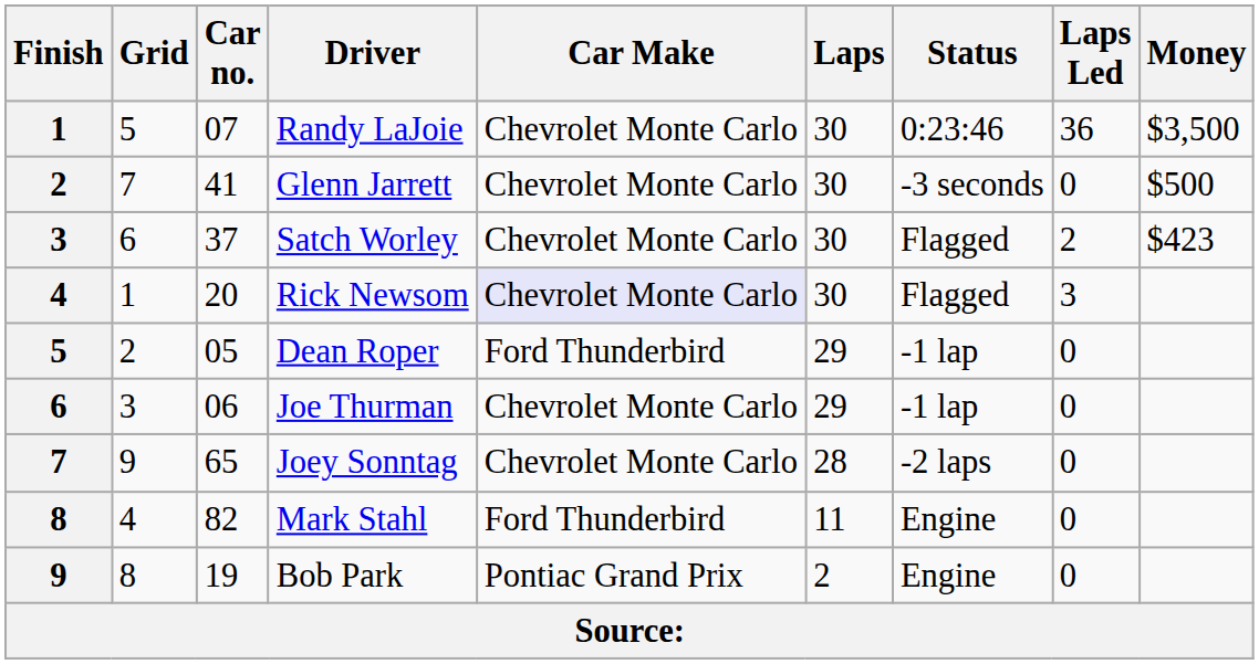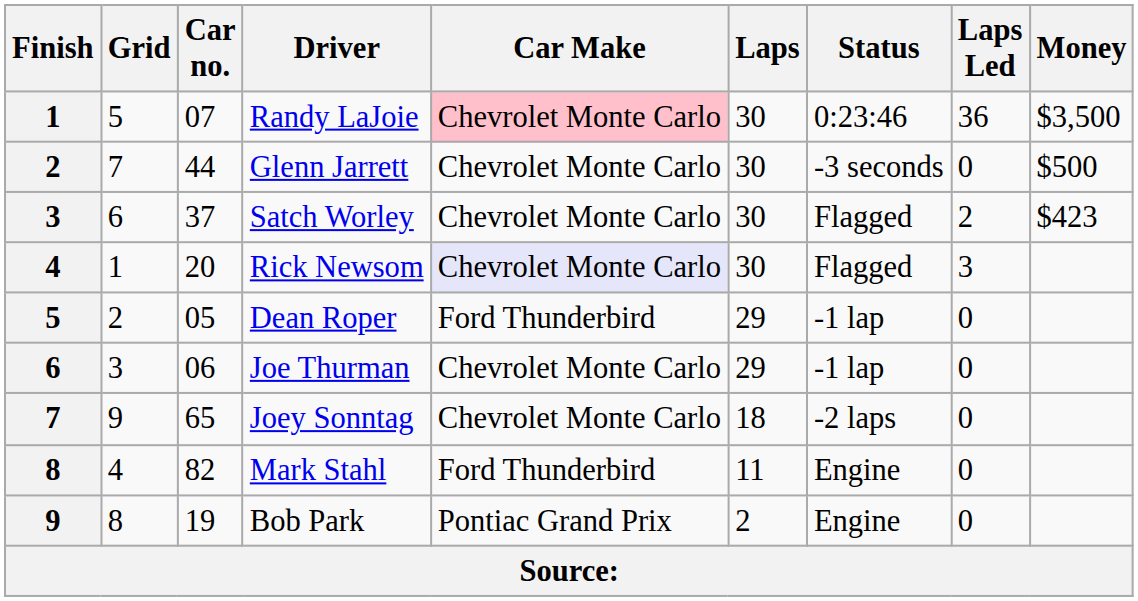Randy LaJoie | Car Make: no background -> pink background
Glenn Jarrett | Car no.: 41 -> 44
Joey Sonntag | Laps: 28 -> 18
